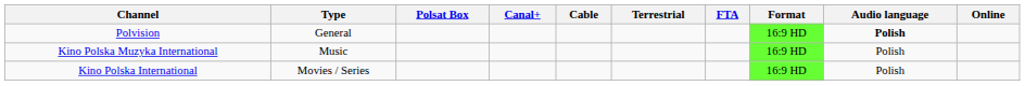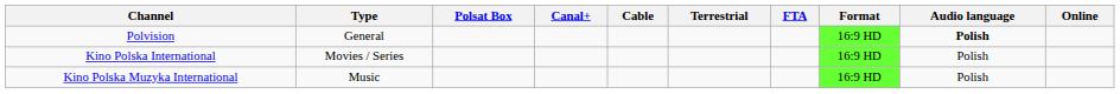rows swapped: Kino Polska International <-> Kino Polska Muzyka International
